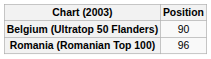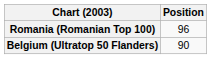rows swapped: Belgium (Ultratop 50 Flanders) <-> Romania (Romanian Top 100)
